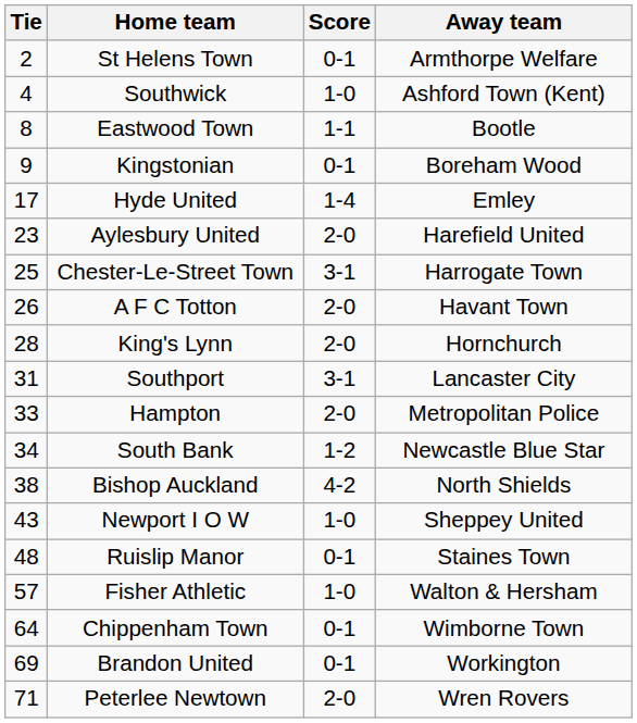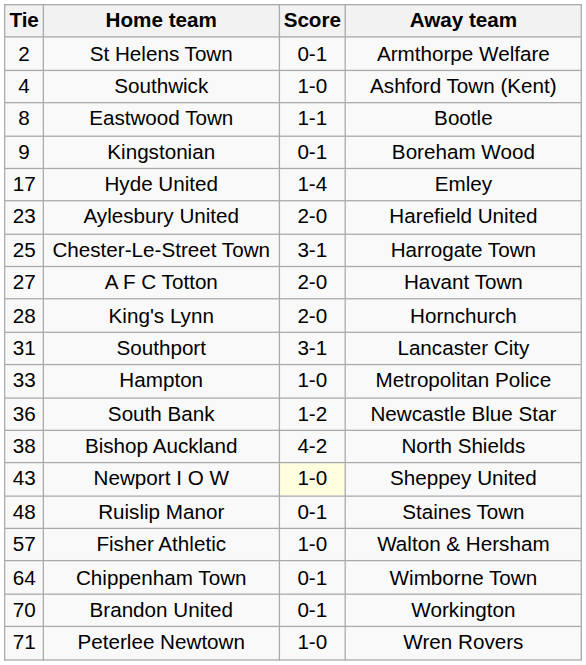A F C Totton | Tie: 26 -> 27
Hampton | Score: 2-0 -> 1-0
South Bank | Tie: 34 -> 36
Newport I O W | Score: no background -> lightyellow background
Brandon United | Tie: 69 -> 70
Peterlee Newtown | Score: 2-0 -> 1-0
